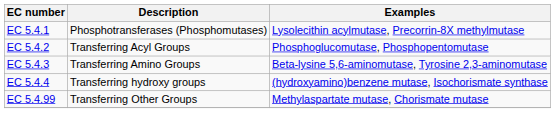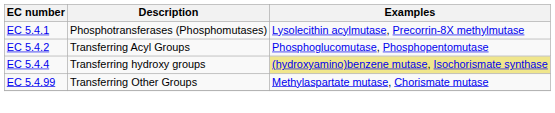- row: EC 5.4.3 | Transferring Amino Groups | Beta-lysine 5,6-aminomutase, Tyrosine 2,3-aminomutase
EC 5.4.4 | Examples: no background -> khaki background
